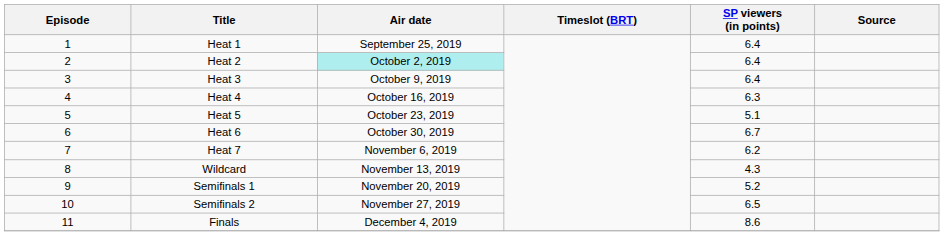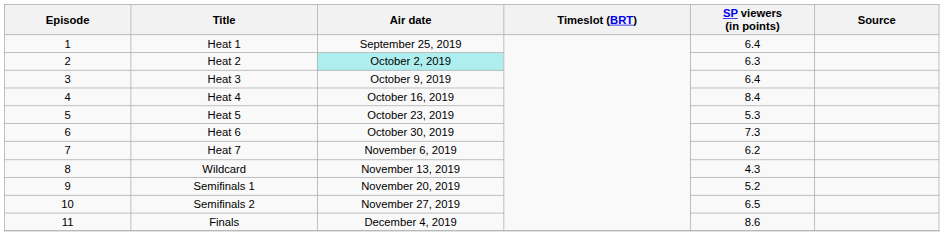Heat 2 | SP viewers (in points): 6.4 -> 6.3
Heat 4 | SP viewers (in points): 6.3 -> 8.4
Heat 5 | SP viewers (in points): 5.1 -> 5.3
Heat 6 | SP viewers (in points): 6.7 -> 7.3
